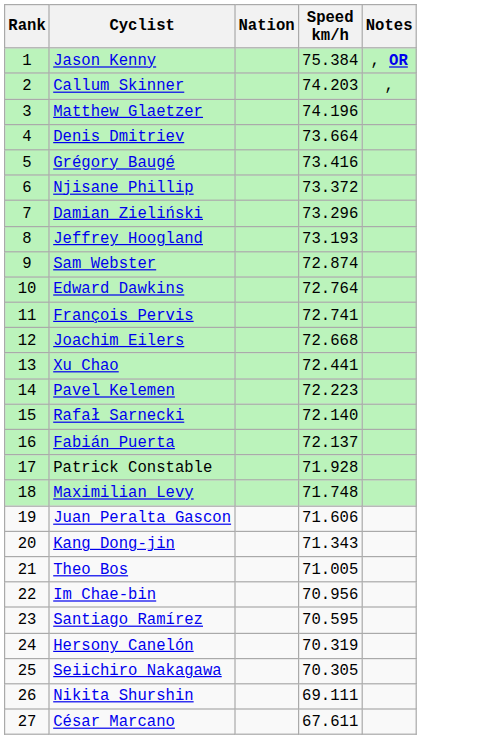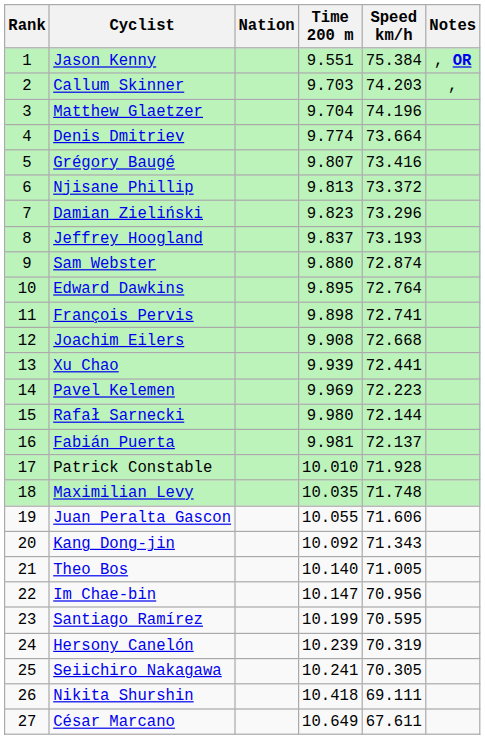+ column: Time 200 m | 9.551 | 9.703 | 9.704 | 9.774 | 9.807 | 9.813 | 9.823 | 9.837 | 9.880 | 9.895 | 9.898 | 9.908 | 9.939 | 9.969 | 9.980 | 9.981 | 10.010 | 10.035 | 10.055 | 10.092 | 10.140 | 10.147 | 10.199 | 10.239 | 10.241 | 10.418 | 10.649
Rafał Sarnecki | Speed km/h: 72.140 -> 72.144
